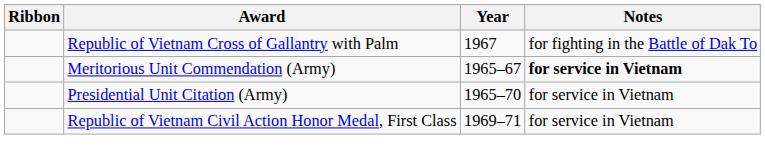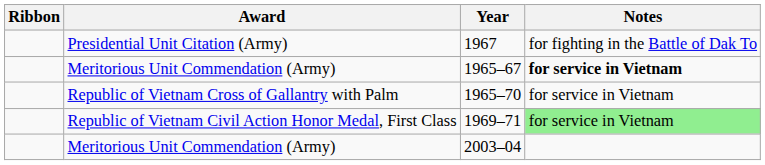1967 | Award: Republic of Vietnam Cross of Gallantry with Palm -> Presidential Unit Citation (Army)
1965–70 | Award: Presidential Unit Citation (Army) -> Republic of Vietnam Cross of Gallantry with Palm
1969–71 | Notes: no background -> lightgreen background
+ row: Meritorious Unit Commendation (Army) | 2003–04
